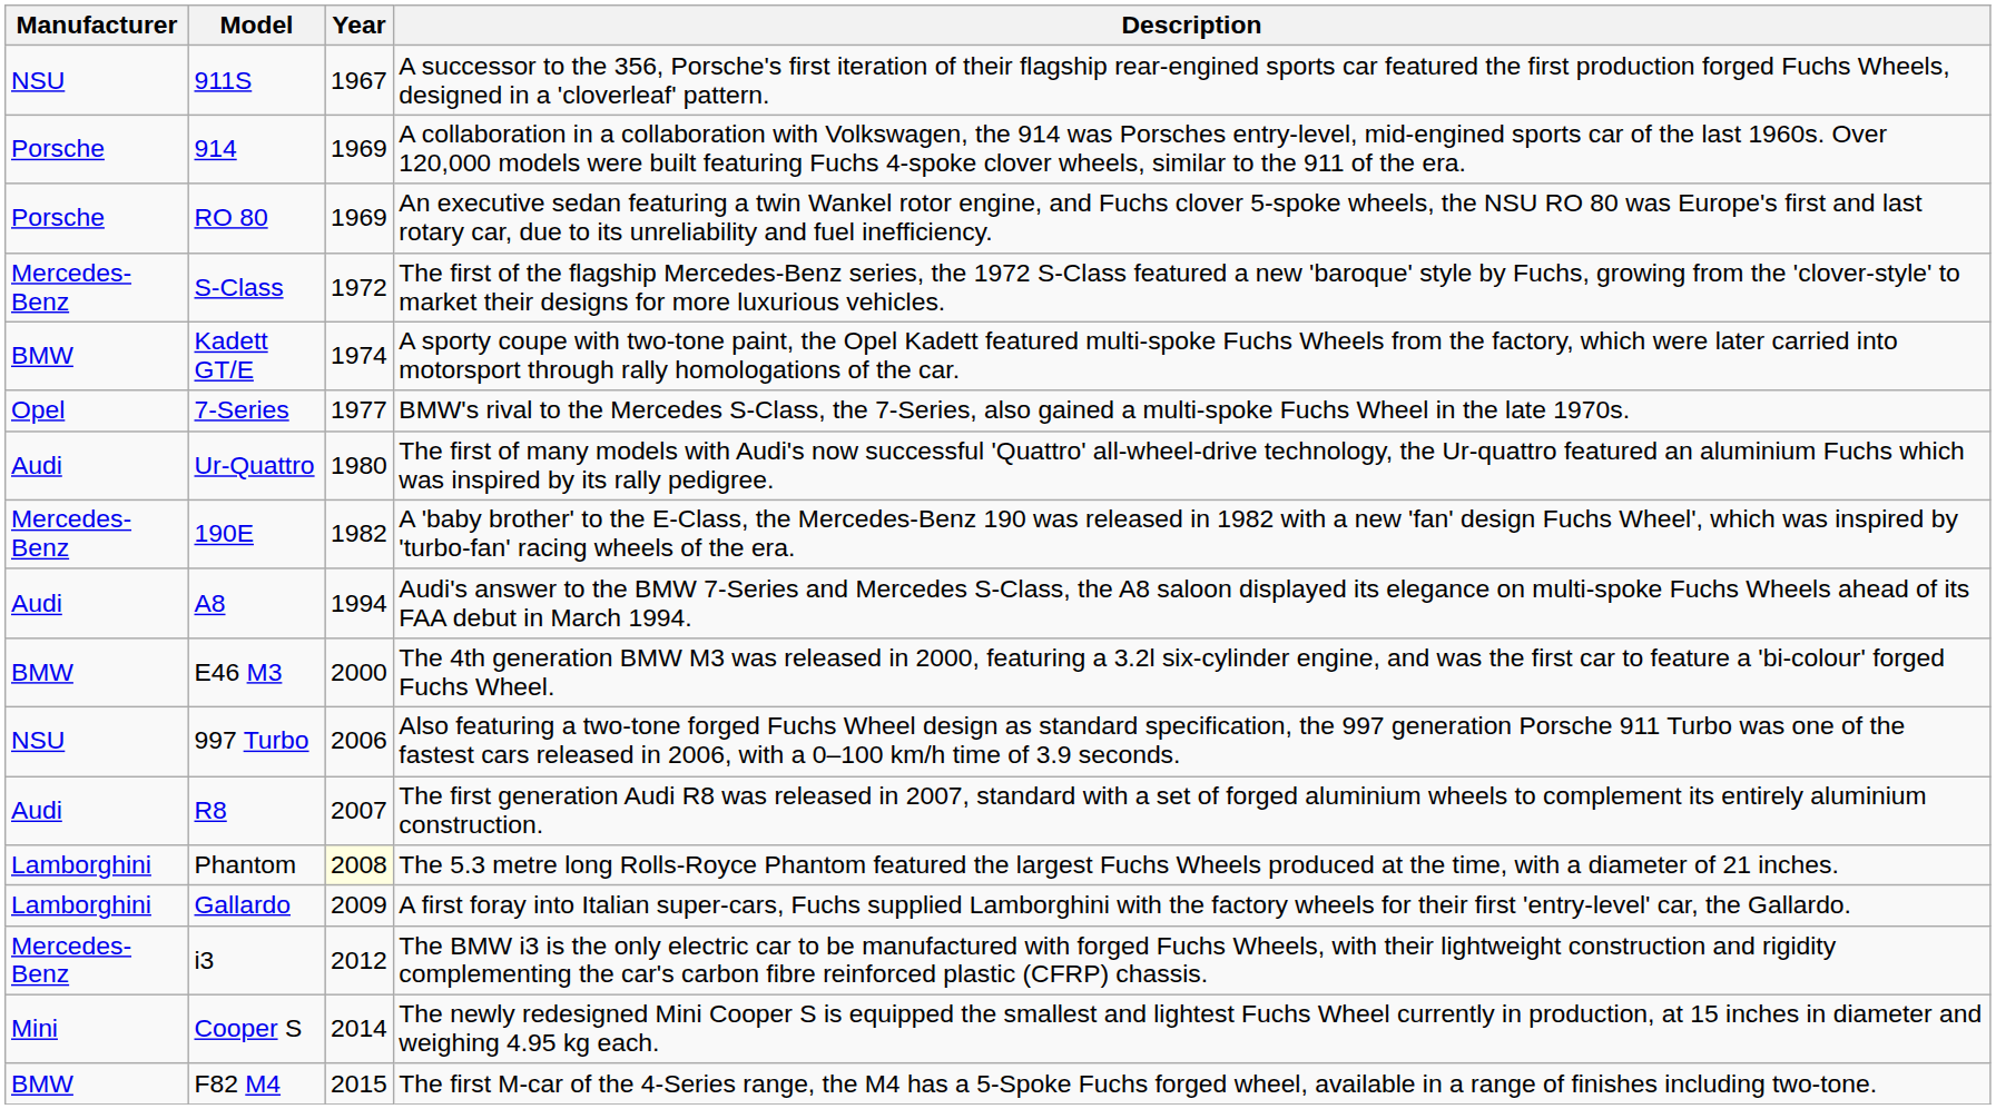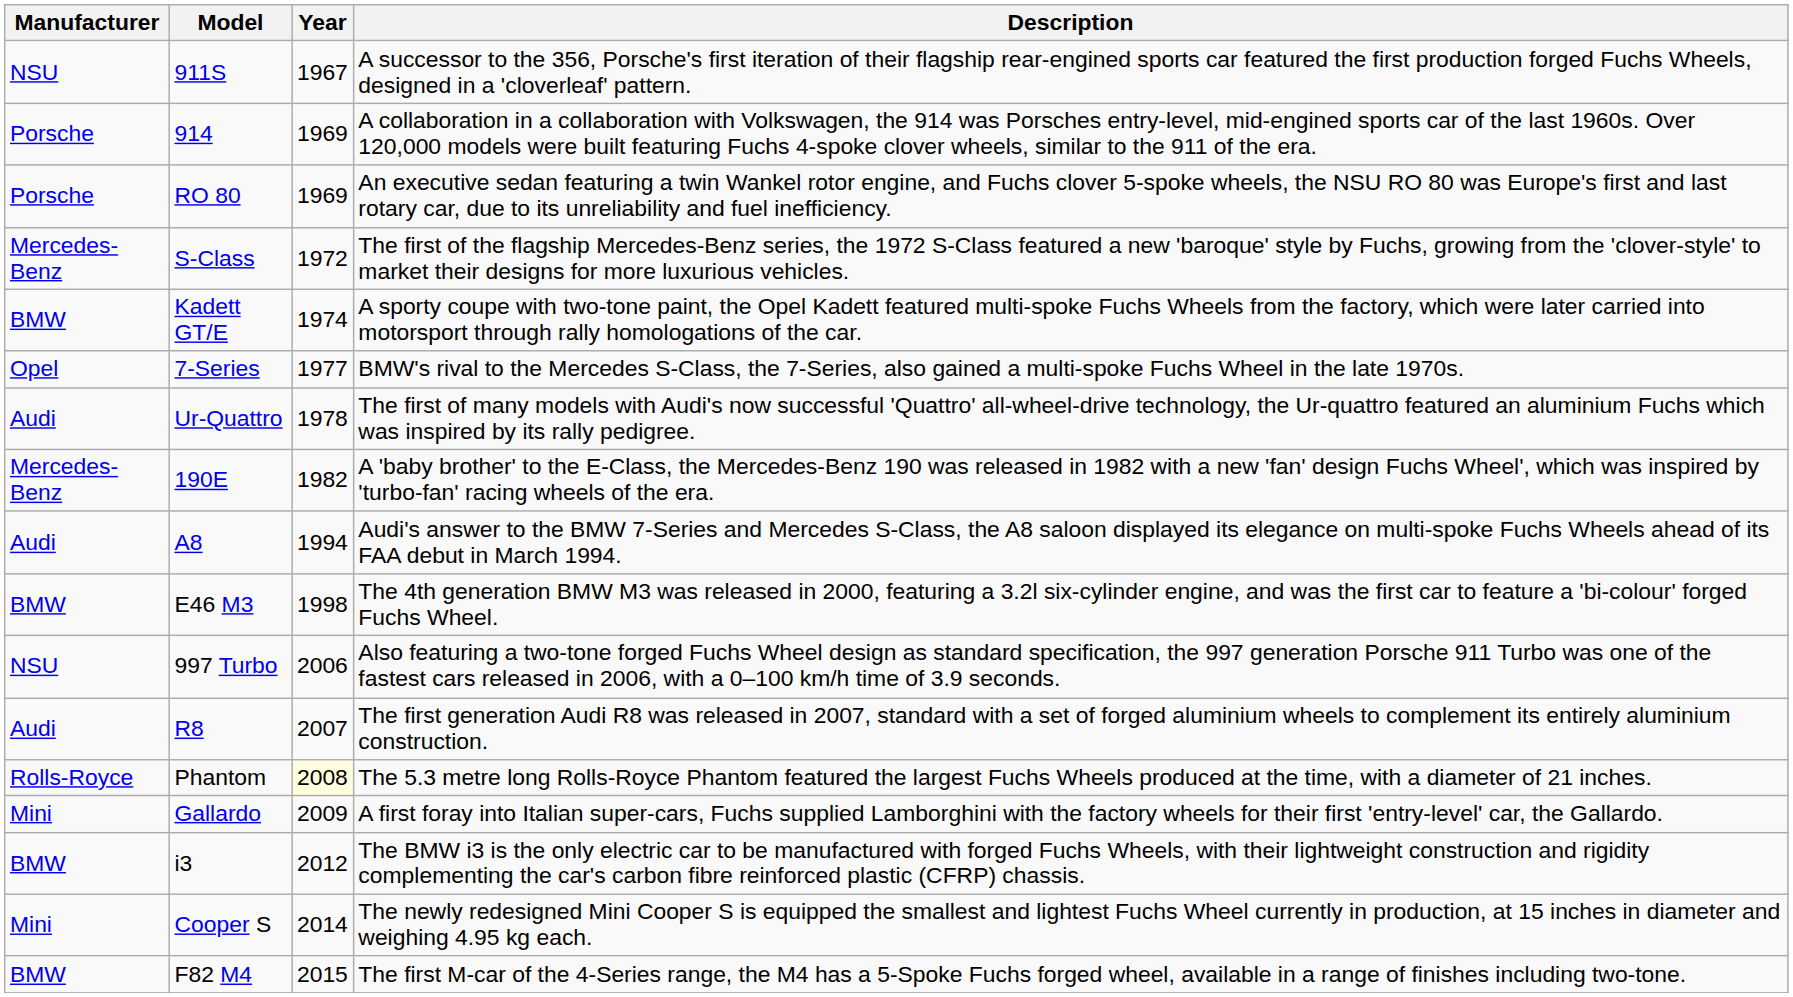Ur-Quattro | Year: 1980 -> 1978
E46 M3 | Year: 2000 -> 1998
Phantom | Manufacturer: Lamborghini -> Rolls-Royce
Gallardo | Manufacturer: Lamborghini -> Mini
i3 | Manufacturer: Mercedes-Benz -> BMW
